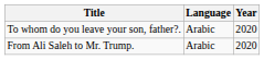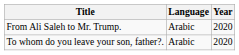rows swapped: From Ali Saleh to Mr. Trump. <-> To whom do you leave your son, father?.
